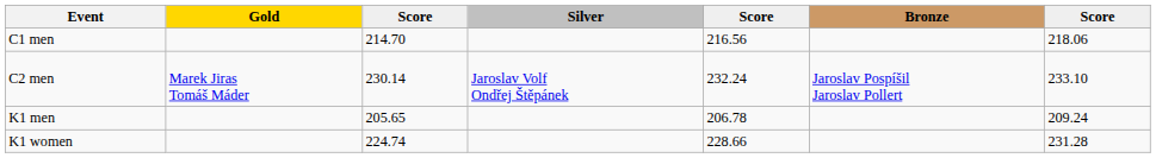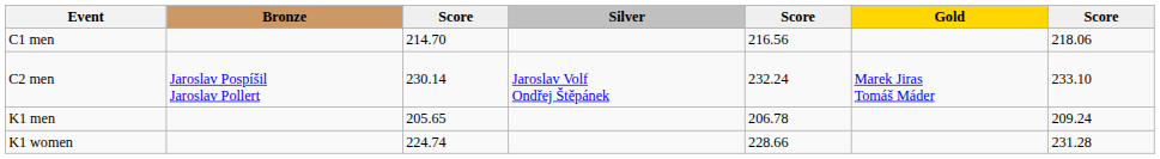columns swapped: Gold <-> Bronze
